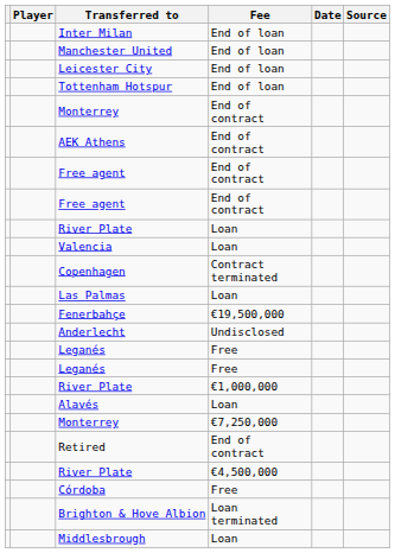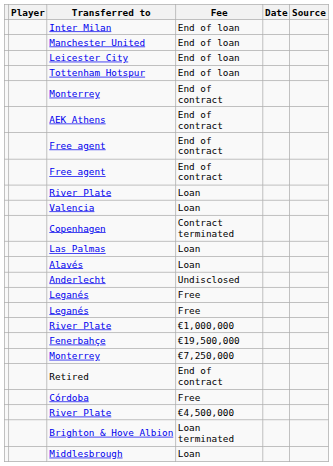rows swapped: Fenerbahçe <-> Alavés
rows swapped: River Plate / €4,500,000 <-> Córdoba
